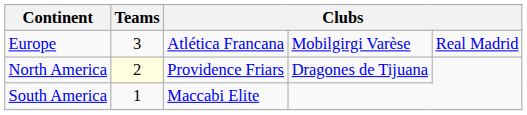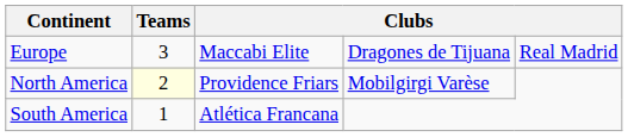Europe | column 3: Atlética Francana -> Maccabi Elite
Europe | column 4: Mobilgirgi Varèse -> Dragones de Tijuana
North America | column 4: Dragones de Tijuana -> Mobilgirgi Varèse
South America | column 3: Maccabi Elite -> Atlética Francana
